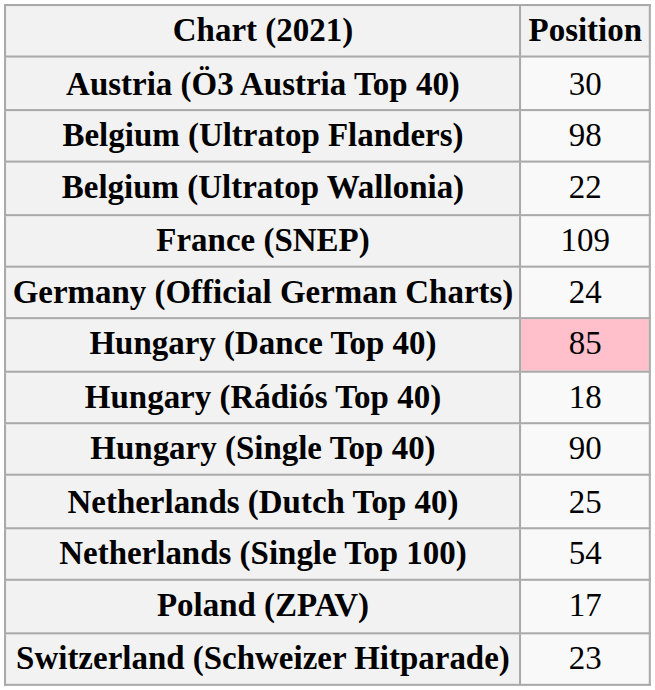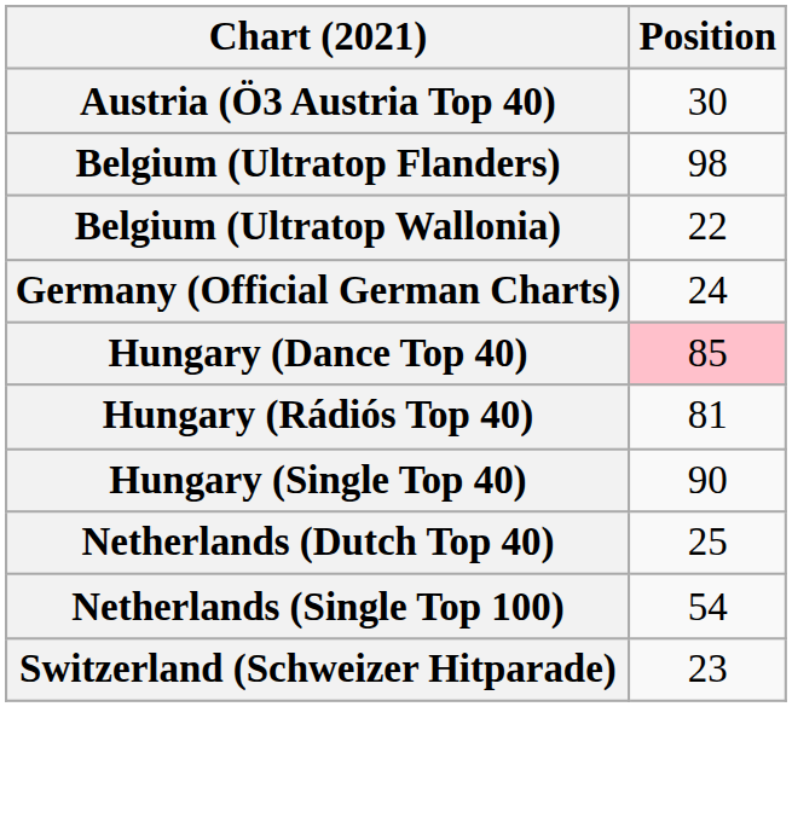- row: France (SNEP) | 109
Hungary (Rádiós Top 40) | Position: 18 -> 81
- row: Poland (ZPAV) | 17
